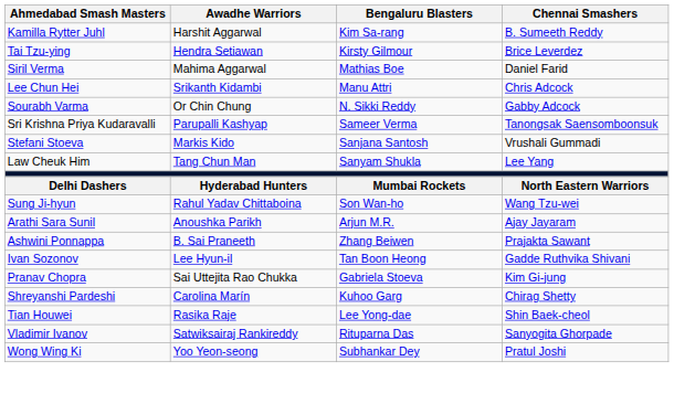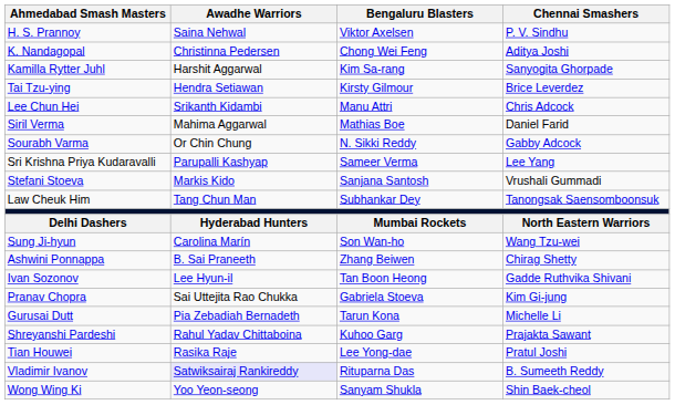+ row: H. S. Prannoy | Saina Nehwal | Viktor Axelsen | P. V. Sindhu
+ row: K. Nandagopal | Christinna Pedersen | Chong Wei Feng | Aditya Joshi
Kamilla Rytter Juhl | Chennai Smashers: B. Sumeeth Reddy -> Sanyogita Ghorpade
rows swapped: Lee Chun Hei <-> Siril Verma
Sri Krishna Priya Kudaravalli | Chennai Smashers: Tanongsak Saensomboonsuk -> Lee Yang
Law Cheuk Him | Bengaluru Blasters: Sanyam Shukla -> Subhankar Dey
Law Cheuk Him | Chennai Smashers: Lee Yang -> Tanongsak Saensomboonsuk
Sung Ji-hyun | Awadhe Warriors: Rahul Yadav Chittaboina -> Carolina Marín
- row: Arathi Sara Sunil | Anoushka Parikh | Arjun M.R. | Ajay Jayaram
Ashwini Ponnappa | Chennai Smashers: Prajakta Sawant -> Chirag Shetty
+ row: Gurusai Dutt | Pia Zebadiah Bernadeth | Tarun Kona | Michelle Li
Shreyanshi Pardeshi | Awadhe Warriors: Carolina Marín -> Rahul Yadav Chittaboina
Shreyanshi Pardeshi | Chennai Smashers: Chirag Shetty -> Prajakta Sawant
Tian Houwei | Chennai Smashers: Shin Baek-cheol -> Pratul Joshi
Vladimir Ivanov | Awadhe Warriors: no background -> lavender background
Vladimir Ivanov | Chennai Smashers: Sanyogita Ghorpade -> B. Sumeeth Reddy
Wong Wing Ki | Bengaluru Blasters: Subhankar Dey -> Sanyam Shukla
Wong Wing Ki | Chennai Smashers: Pratul Joshi -> Shin Baek-cheol
